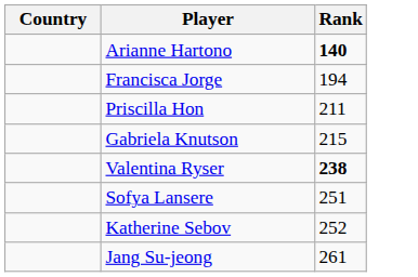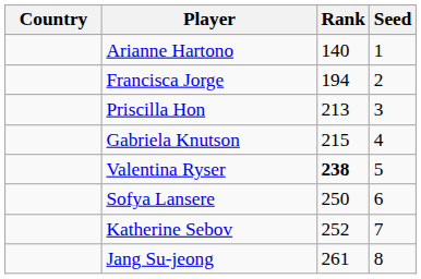+ column: Seed | 1 | 2 | 3 | 4 | 5 | 6 | 7 | 8
Arianne Hartono | Rank: bold -> normal
Priscilla Hon | Rank: 211 -> 213
Sofya Lansere | Rank: 251 -> 250
